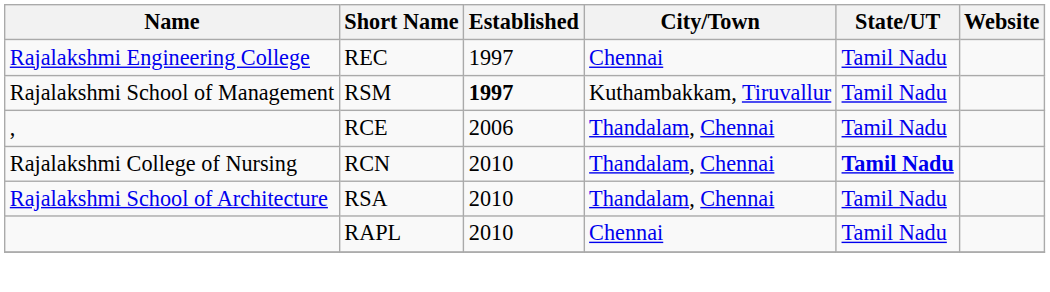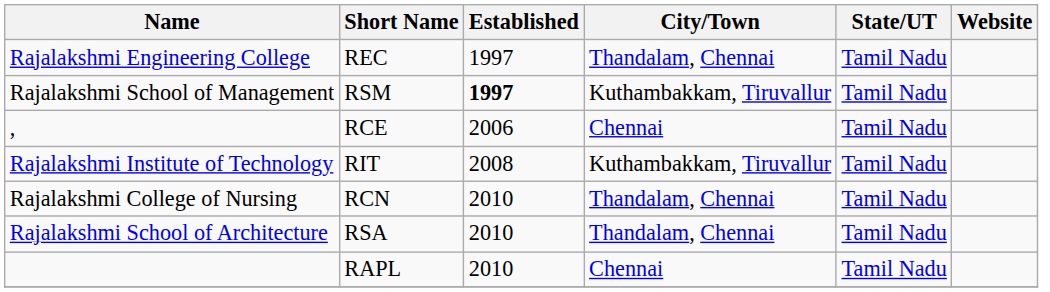Rajalakshmi Engineering College | City/Town: Chennai -> Thandalam, Chennai
, | City/Town: Thandalam, Chennai -> Chennai
+ row: Rajalakshmi Institute of Technology | RIT | 2008 | Kuthambakkam, Tiruvallur | Tamil Nadu
Rajalakshmi College of Nursing | State/UT: bold -> normal
